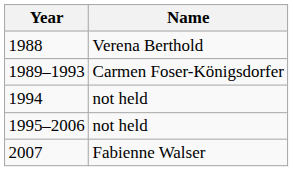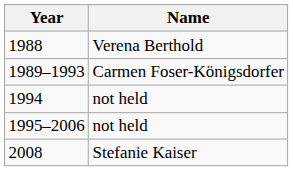- row: 2007 | Fabienne Walser
+ row: 2008 | Stefanie Kaiser
